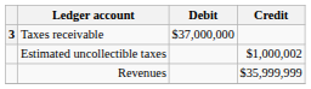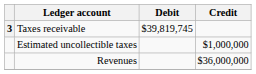Taxes receivable | Debit: $37,000,000 -> $39,819,745
Estimated uncollectible taxes | Credit: $1,000,002 -> $1,000,000
Revenues | Credit: $35,999,999 -> $36,000,000
